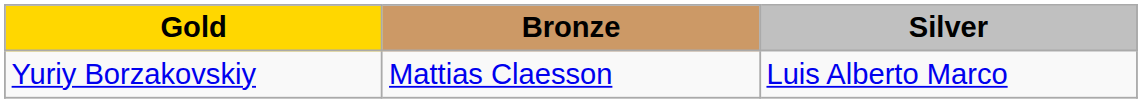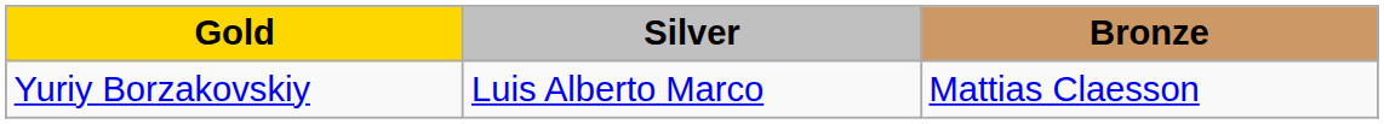columns swapped: Silver <-> Bronze
